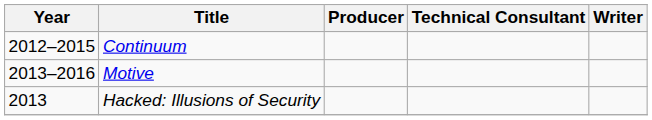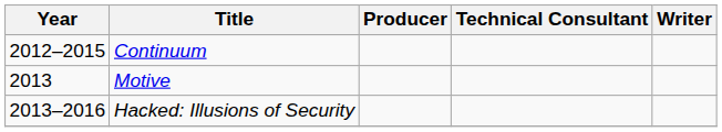Motive | Year: 2013–2016 -> 2013
Hacked: Illusions of Security | Year: 2013 -> 2013–2016
